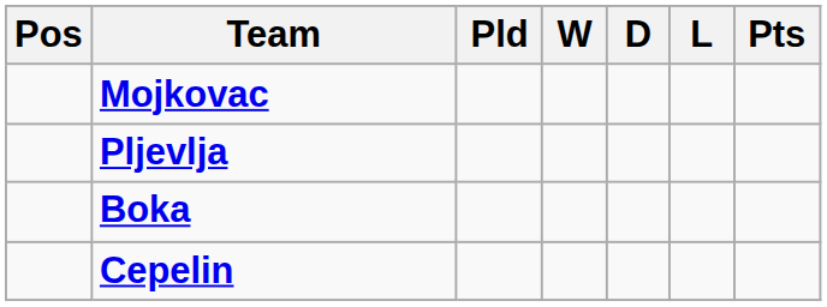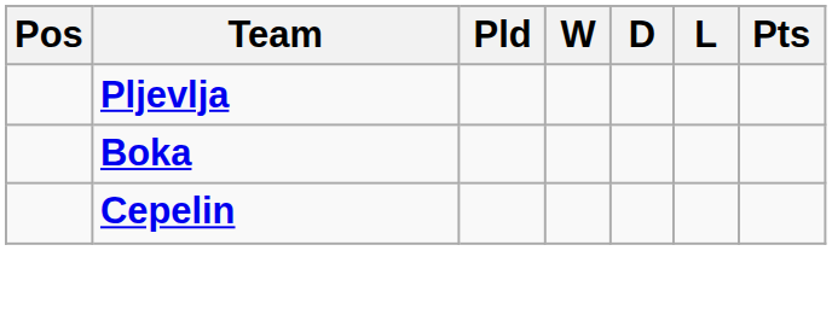- row: Mojkovac
